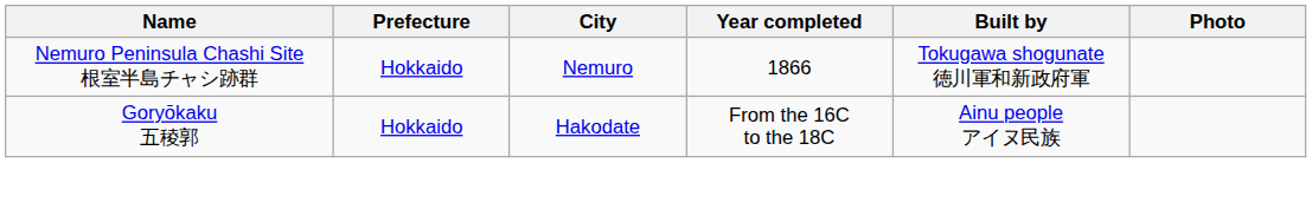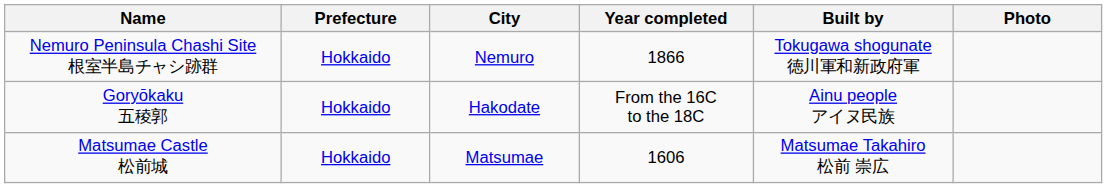+ row: Matsumae Castle 松前城 | Hokkaido | Matsumae | 1606 | Matsumae Takahiro 松前 崇広
